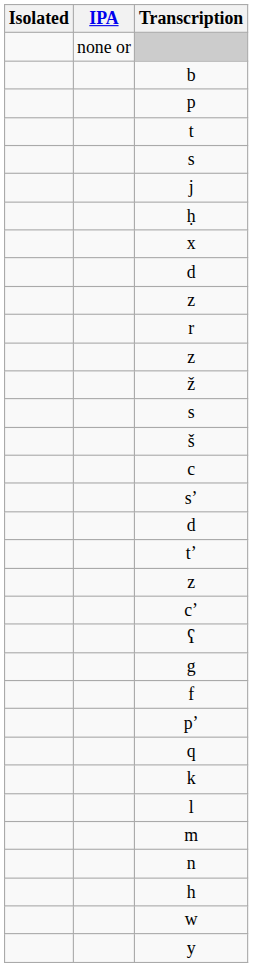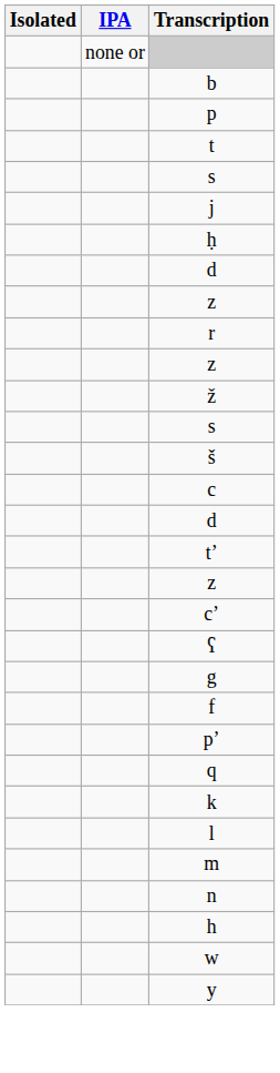- row: x
- row: s’
